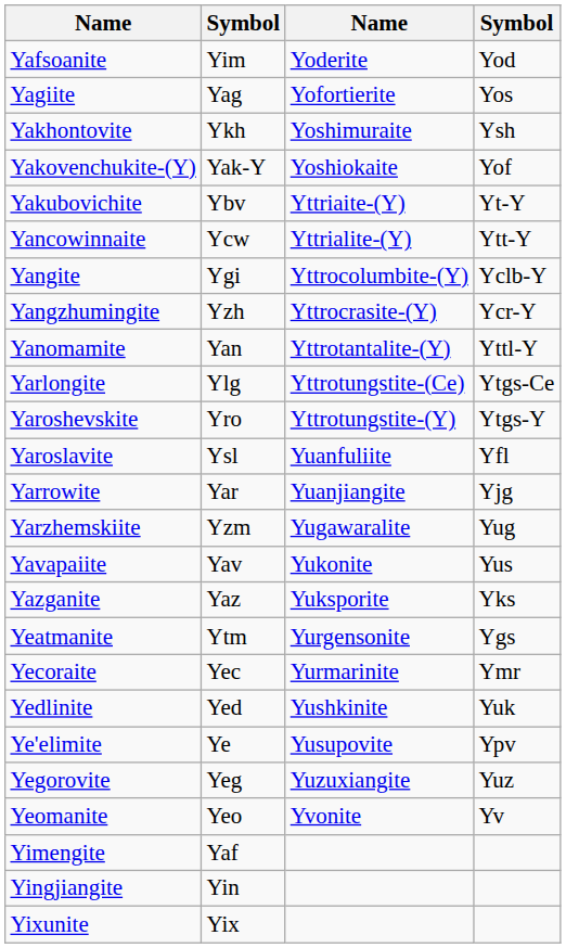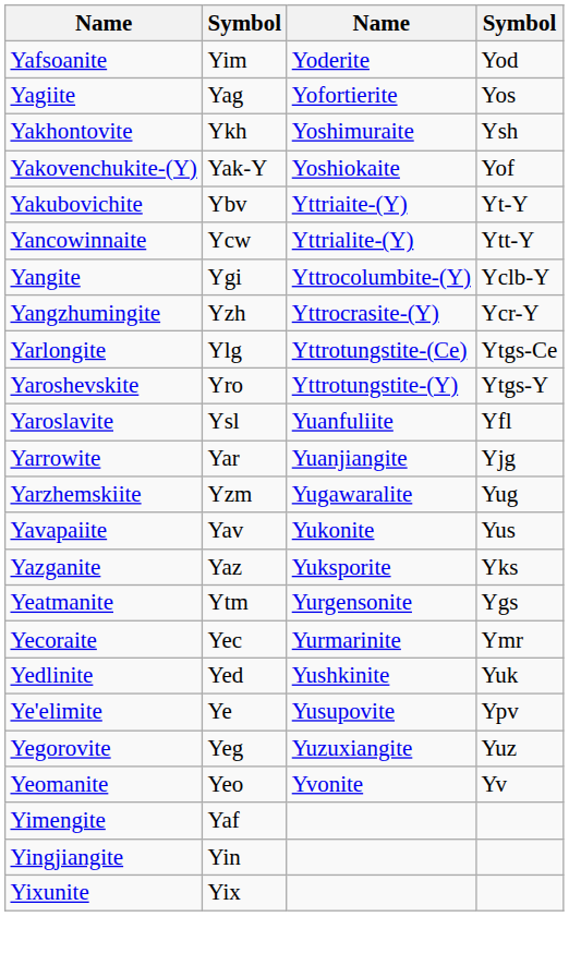- row: Yanomamite | Yan | Yttrotantalite-(Y) | Yttl-Y
